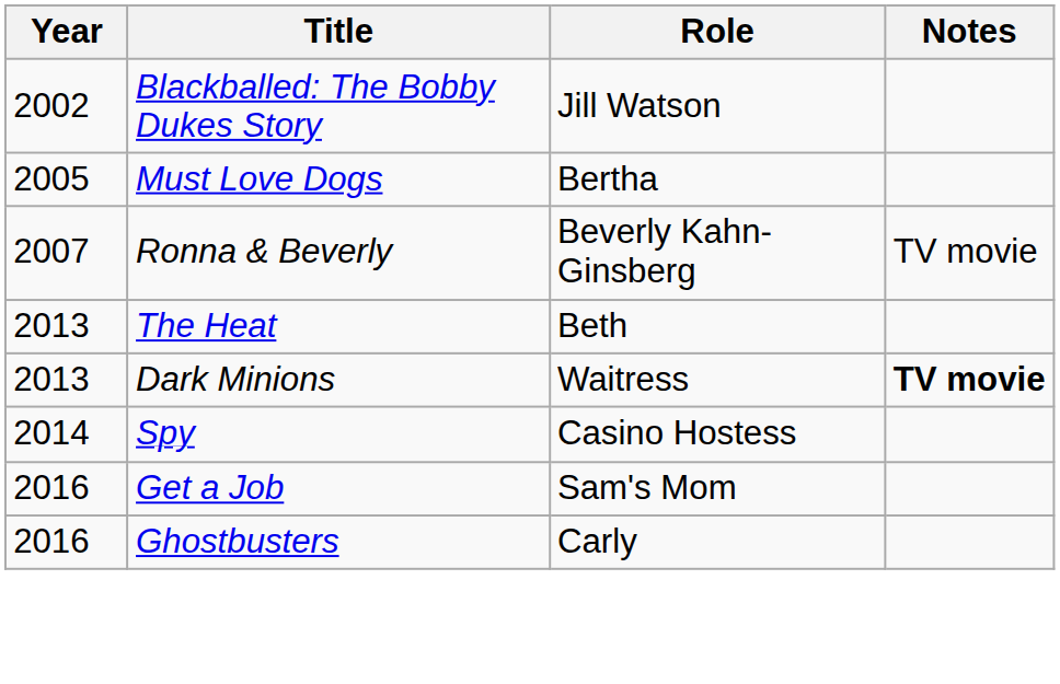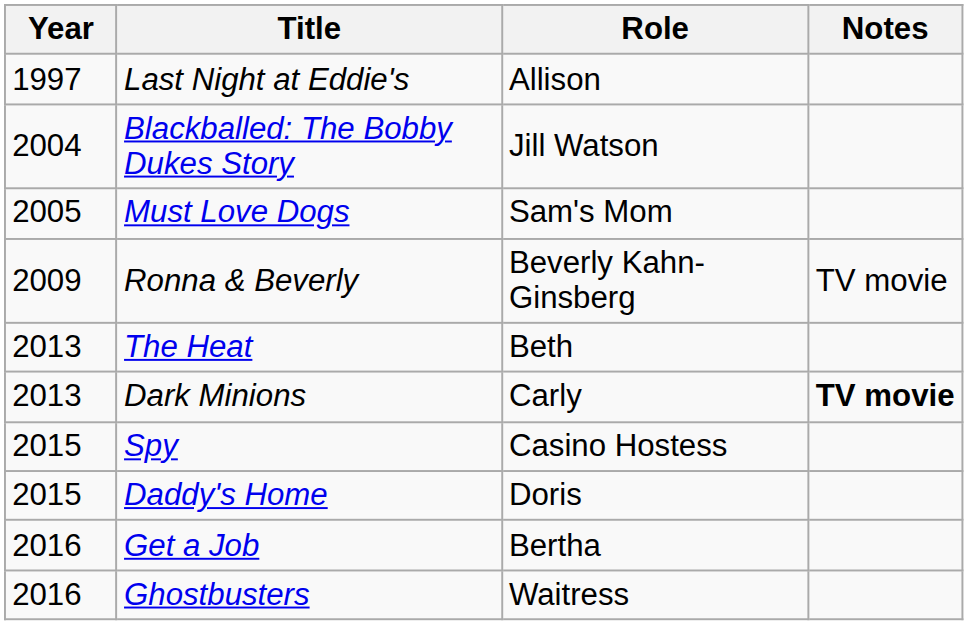+ row: 1997 | Last Night at Eddie's | Allison
Blackballed: The Bobby Dukes Story | Year: 2002 -> 2004
Must Love Dogs | Role: Bertha -> Sam's Mom
Ronna & Beverly | Year: 2007 -> 2009
Dark Minions | Role: Waitress -> Carly
Spy | Year: 2014 -> 2015
+ row: 2015 | Daddy's Home | Doris
Get a Job | Role: Sam's Mom -> Bertha
Ghostbusters | Role: Carly -> Waitress
